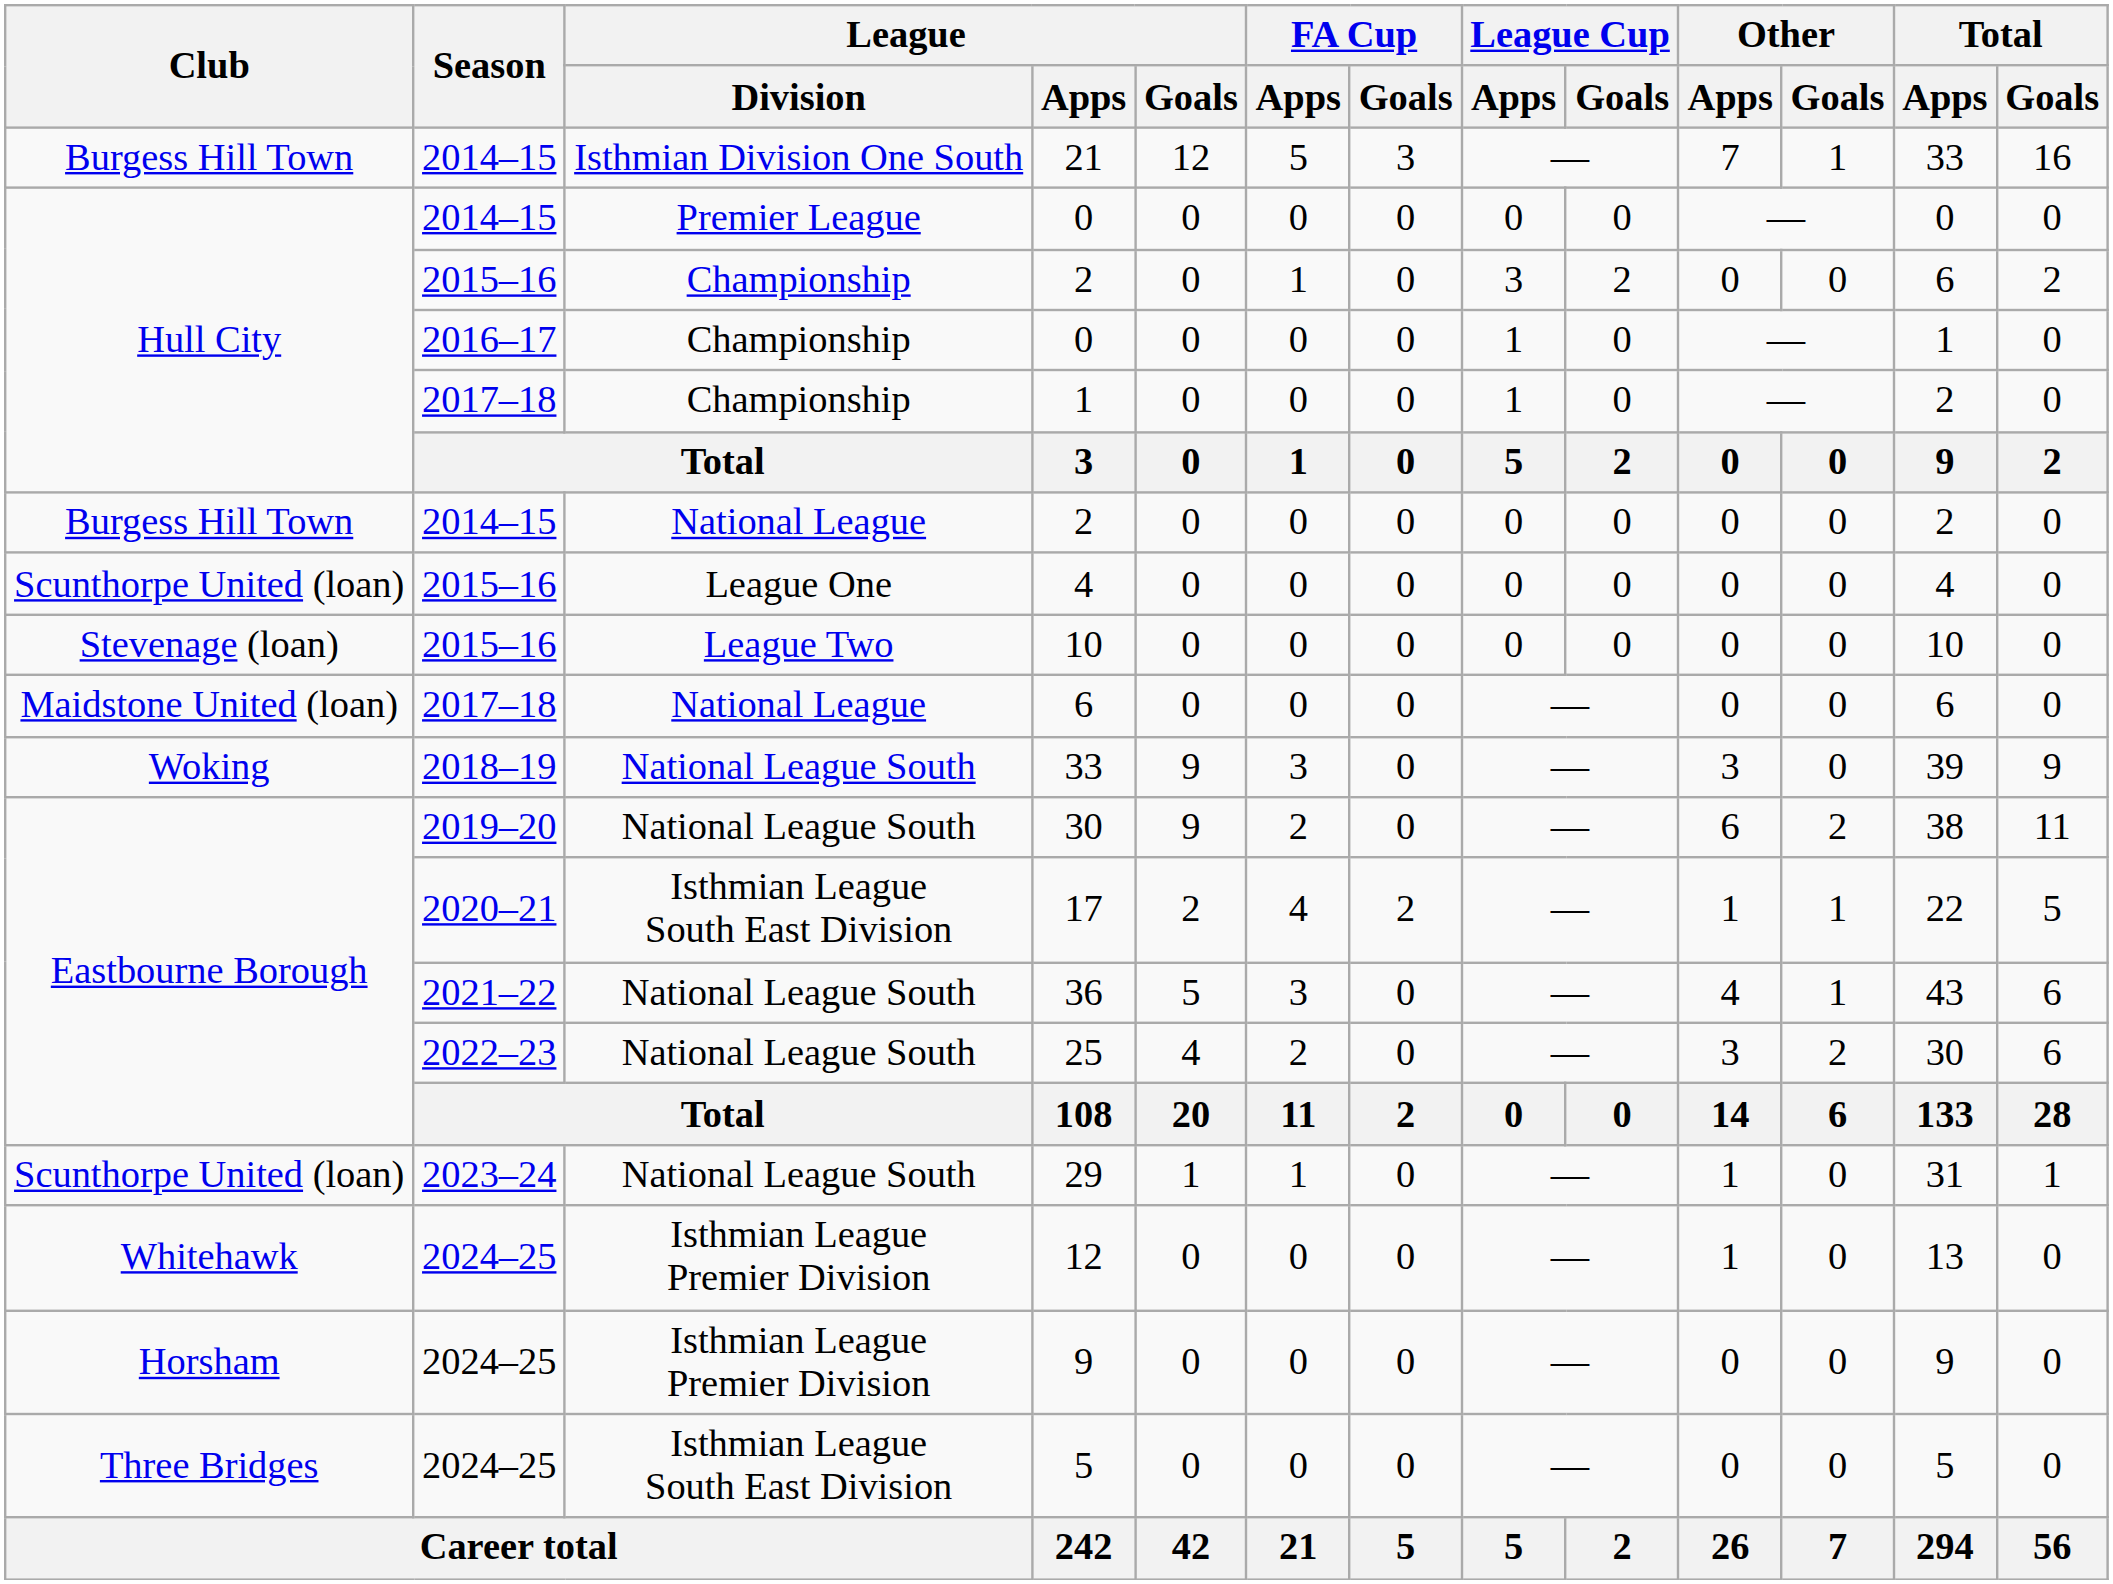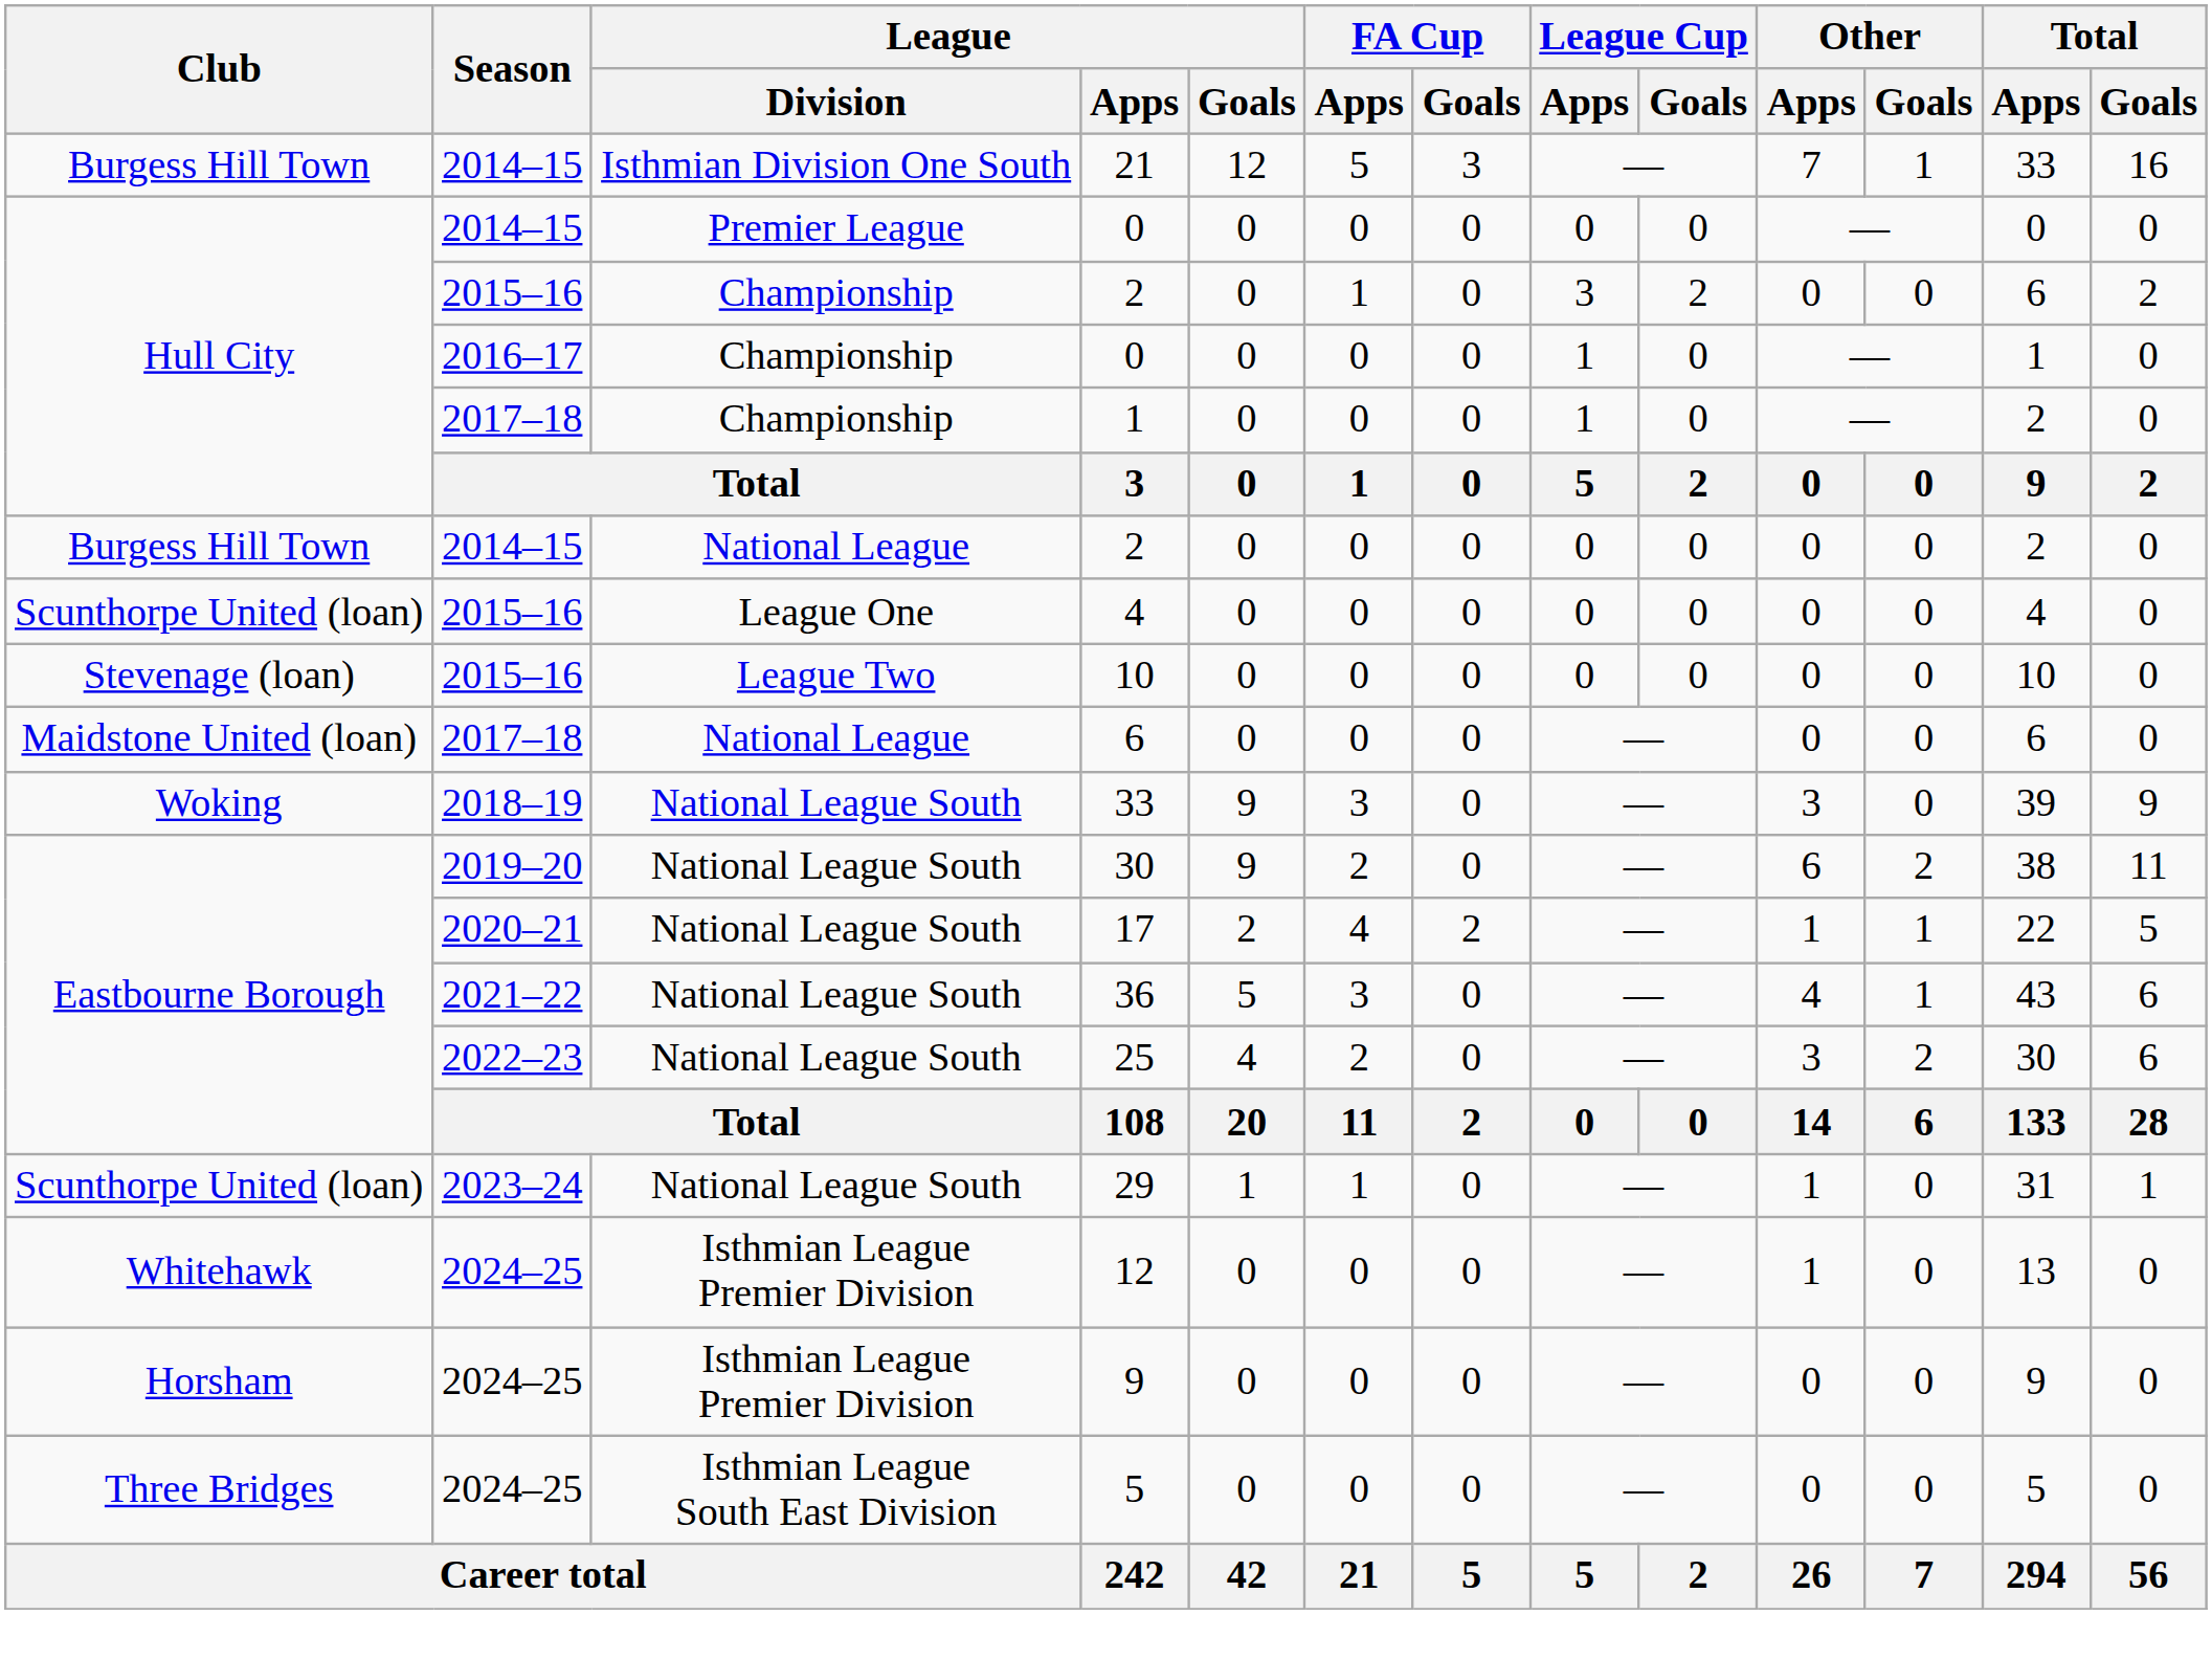17 | League / Division: Isthmian League South East Division -> National League South
